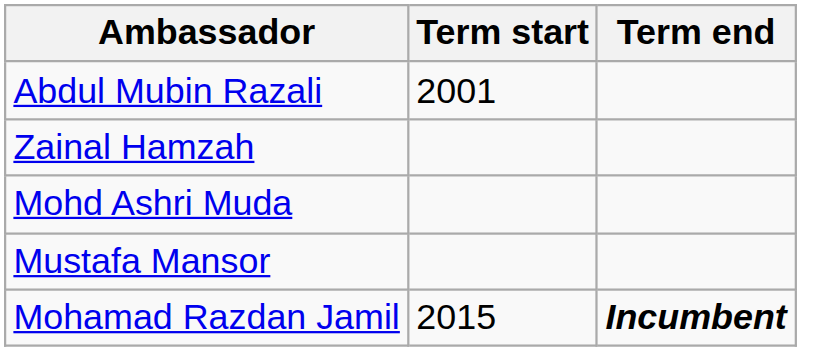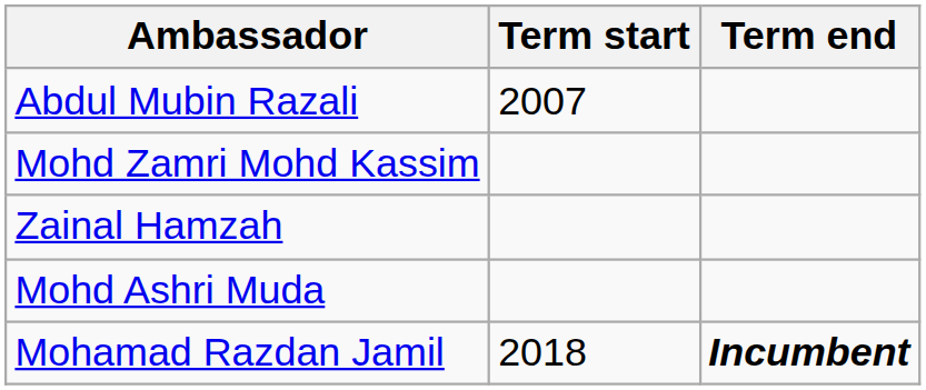Abdul Mubin Razali | Term start: 2001 -> 2007
+ row: Mohd Zamri Mohd Kassim
- row: Mustafa Mansor
Mohamad Razdan Jamil | Term start: 2015 -> 2018
